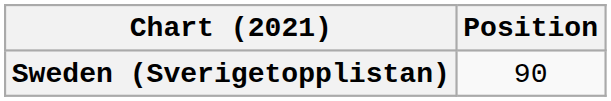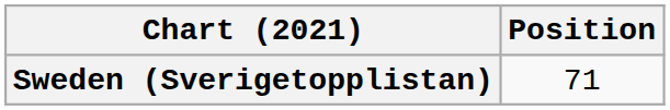Sweden (Sverigetopplistan) | Position: 90 -> 71
